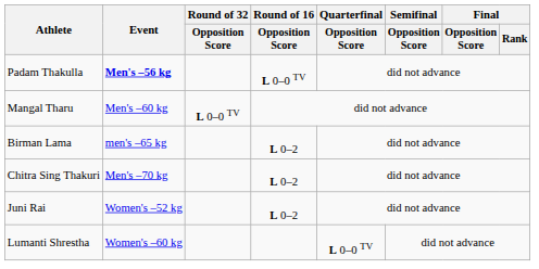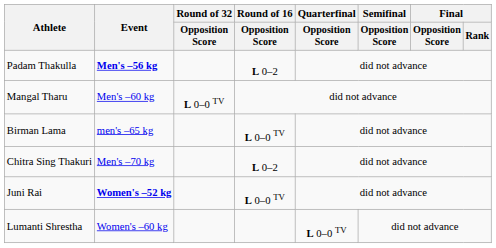Padam Thakulla | Round of 16 / Opposition Score: L 0–0 TV -> L 0–2
Birman Lama | Round of 16 / Opposition Score: L 0–2 -> L 0–0 TV
Juni Rai | Event: normal -> bold
Juni Rai | Round of 16 / Opposition Score: L 0–2 -> L 0–0 TV
